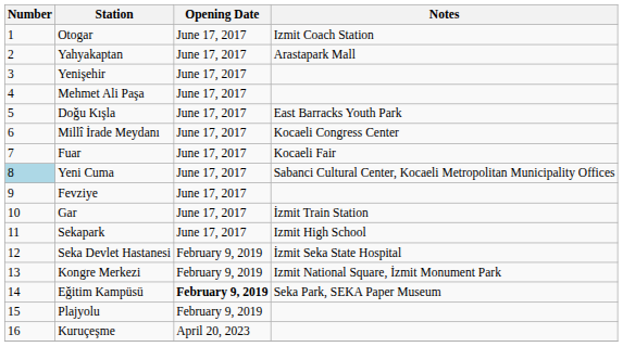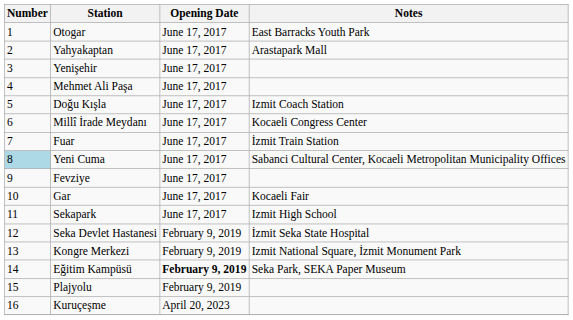Otogar | Notes: Izmit Coach Station -> East Barracks Youth Park
Doğu Kışla | Notes: East Barracks Youth Park -> Izmit Coach Station
Fuar | Notes: Kocaeli Fair -> İzmit Train Station
Gar | Notes: İzmit Train Station -> Kocaeli Fair
